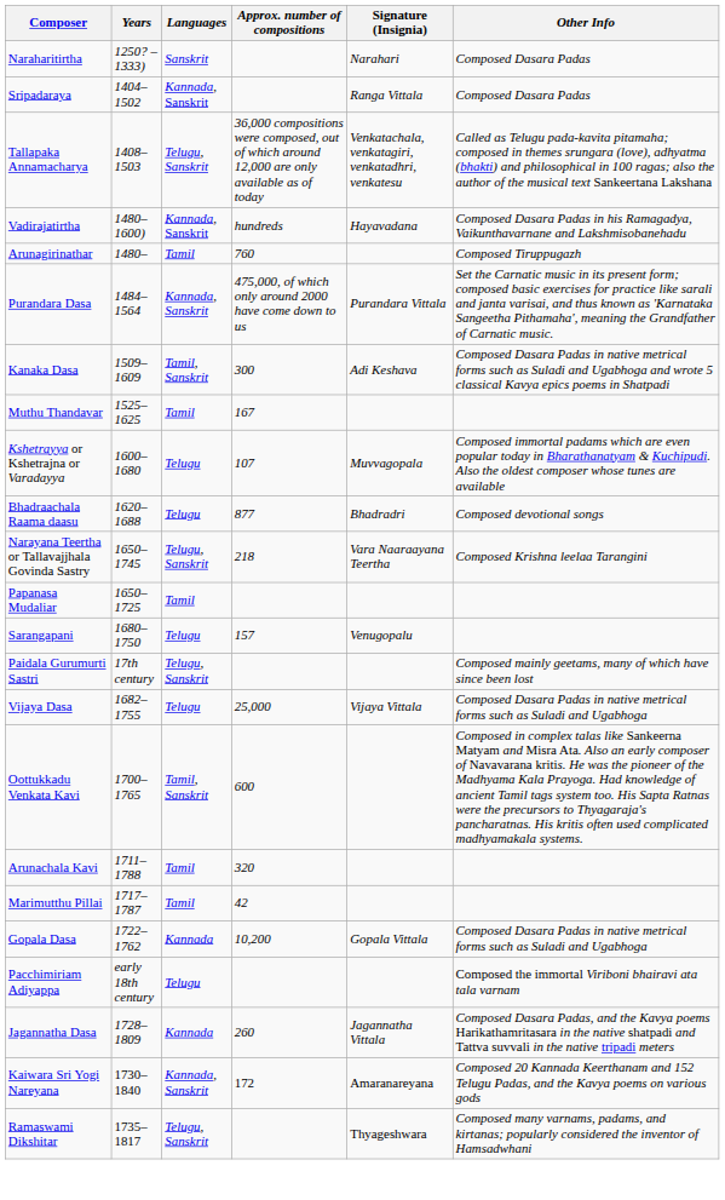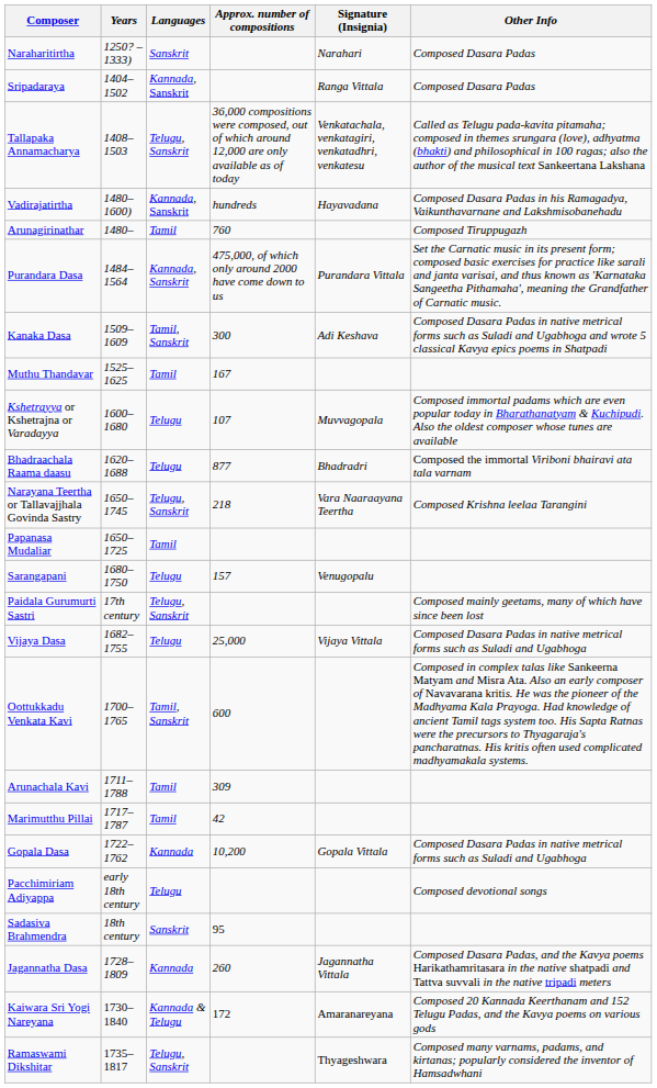Bhadraachala Raama daasu | Other Info: Composed devotional songs -> Composed the immortal Viriboni bhairavi ata tala varnam
Arunachala Kavi | Approx. number of compositions: 320 -> 309
Pacchimiriam Adiyappa | Other Info: Composed the immortal Viriboni bhairavi ata tala varnam -> Composed devotional songs
+ row: Sadasiva Brahmendra | 18th century | Sanskrit | 95
Kaiwara Sri Yogi Nareyana | Languages: Kannada, Sanskrit -> Kannada & Telugu
